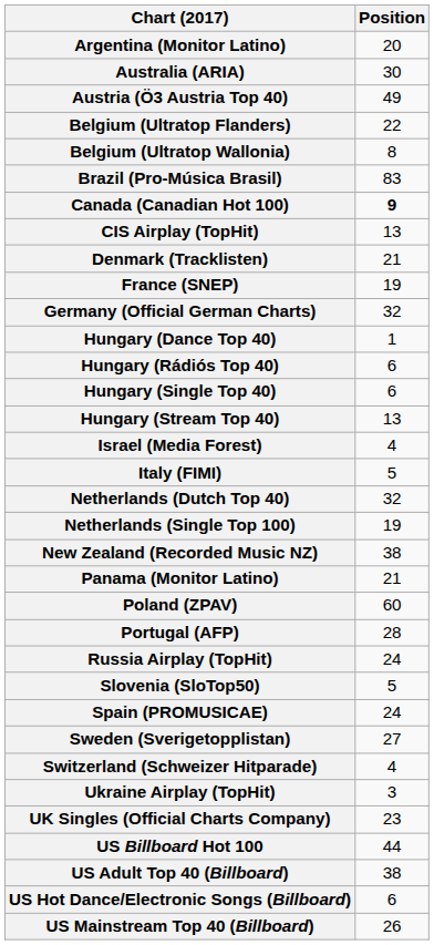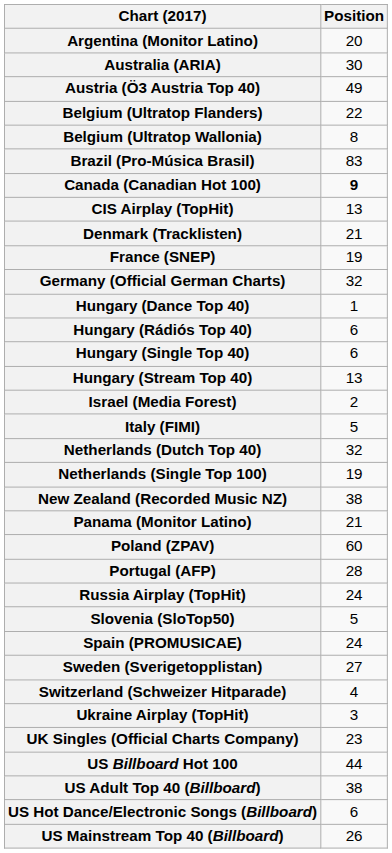Israel (Media Forest) | Position: 4 -> 2
